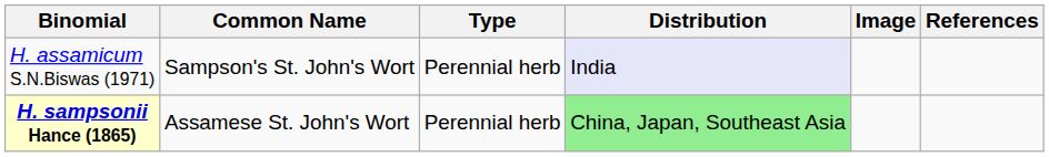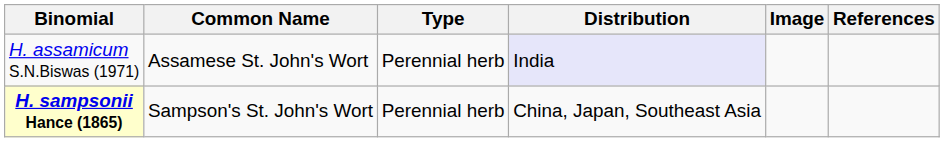H. assamicum S.N.Biswas (1971) | Common Name: Sampson's St. John's Wort -> Assamese St. John's Wort
H. sampsonii Hance (1865) | Common Name: Assamese St. John's Wort -> Sampson's St. John's Wort
H. sampsonii Hance (1865) | Distribution: lightgreen background -> no background
